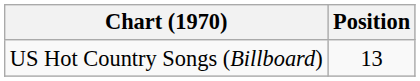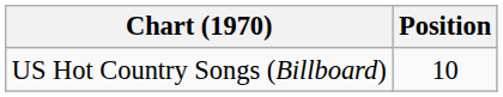US Hot Country Songs (Billboard) | Position: 13 -> 10
